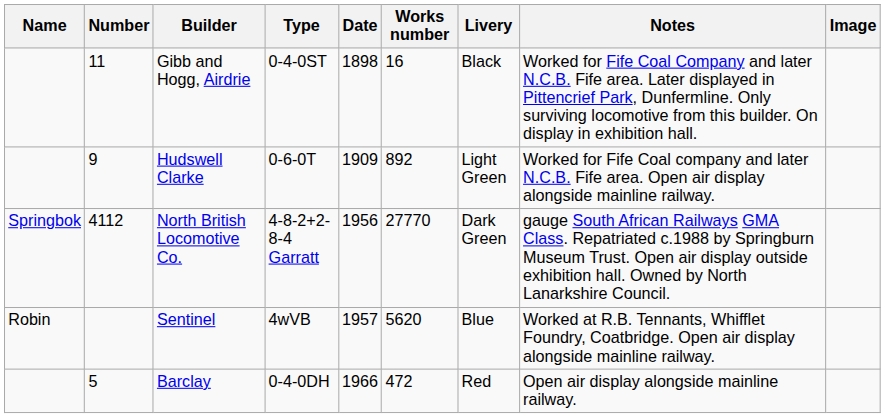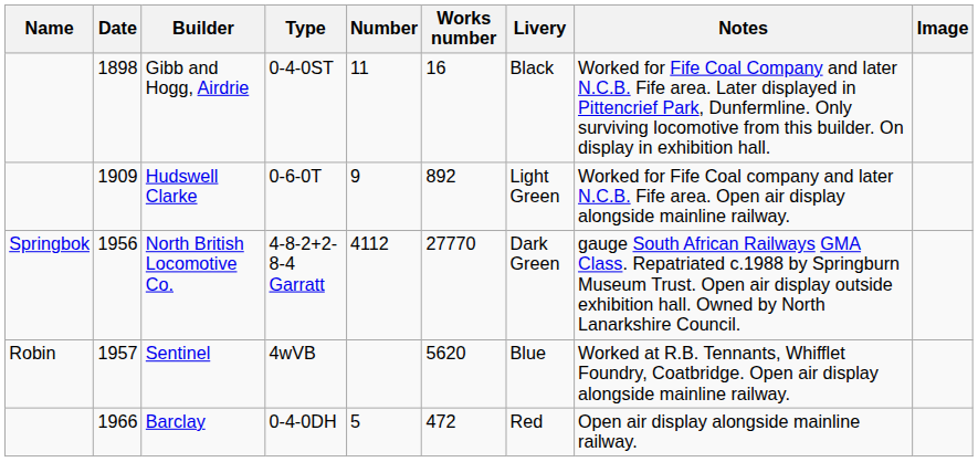columns swapped: Number <-> Date
